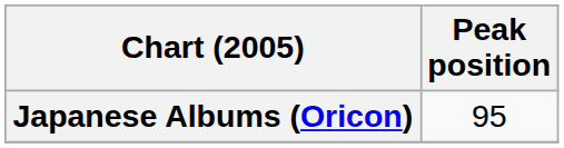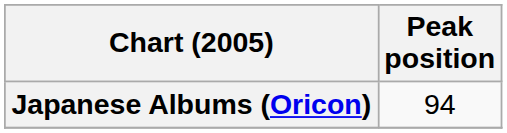Japanese Albums (Oricon) | Peak position: 95 -> 94
